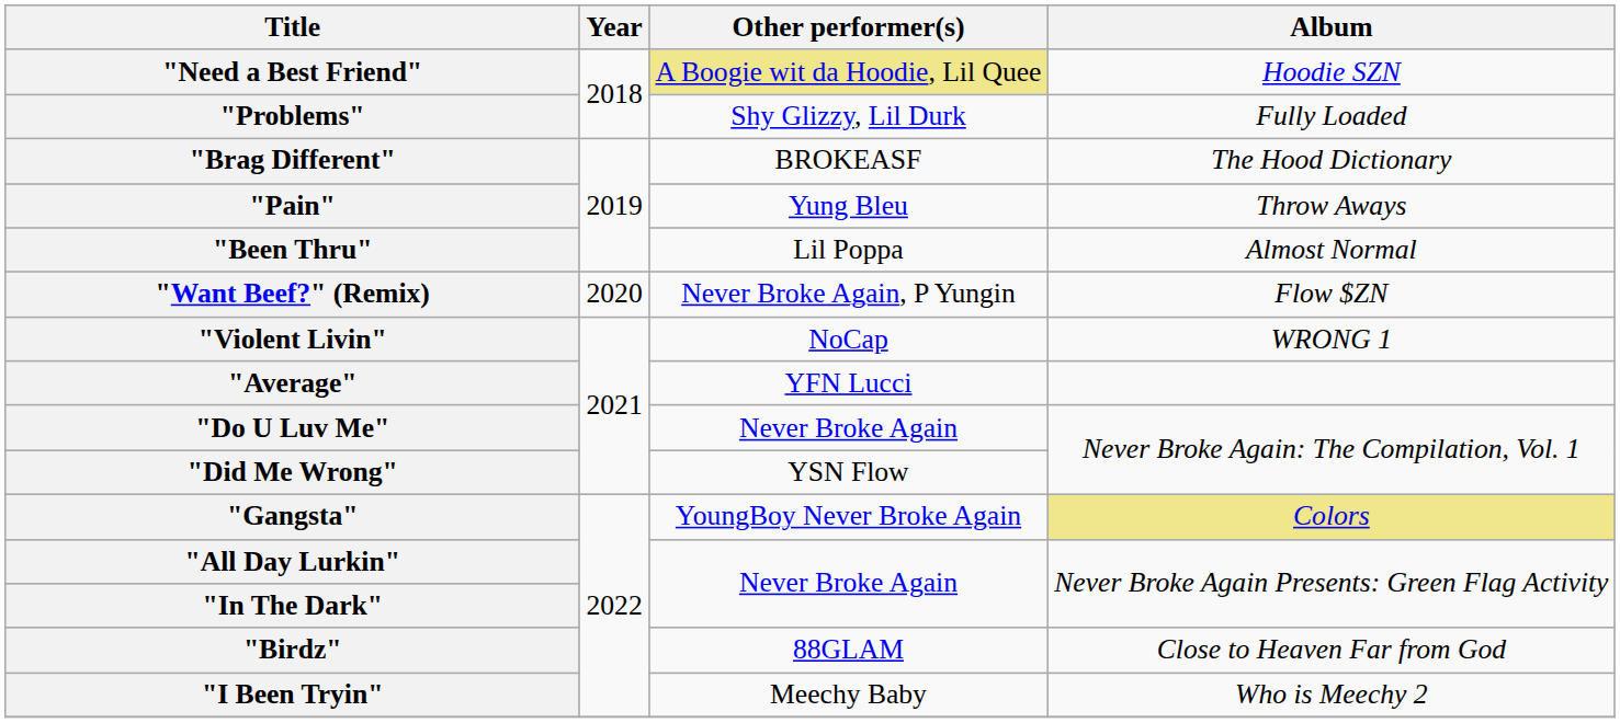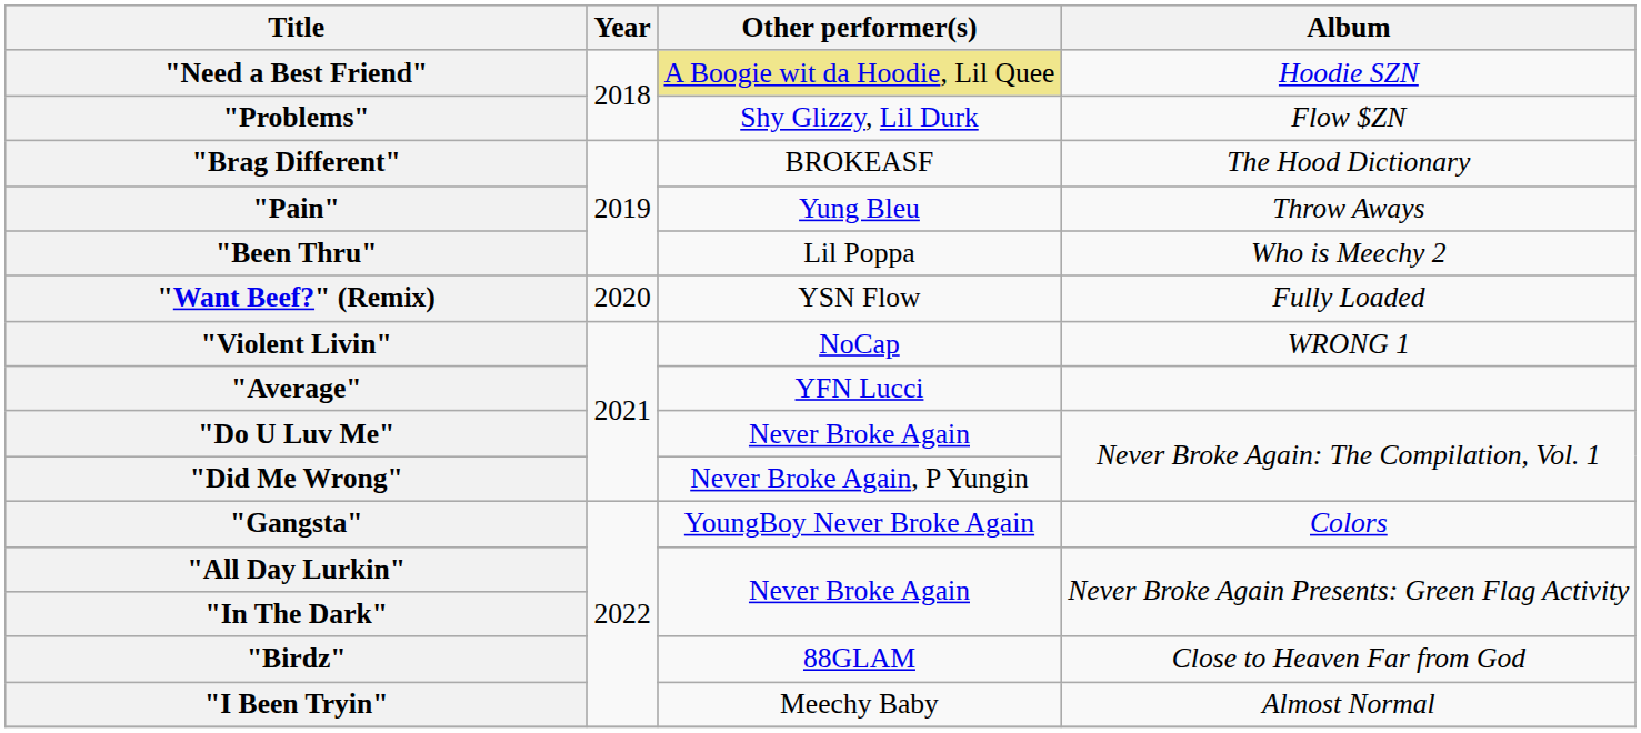"Problems" | Album: Fully Loaded -> Flow $ZN
"Been Thru" | Album: Almost Normal -> Who is Meechy 2
"Want Beef?" (Remix) | Other performer(s): Never Broke Again, P Yungin -> YSN Flow
"Want Beef?" (Remix) | Album: Flow $ZN -> Fully Loaded
"Did Me Wrong" | Other performer(s): YSN Flow -> Never Broke Again, P Yungin
"Gangsta" | Album: khaki background -> no background
"I Been Tryin" | Album: Who is Meechy 2 -> Almost Normal
